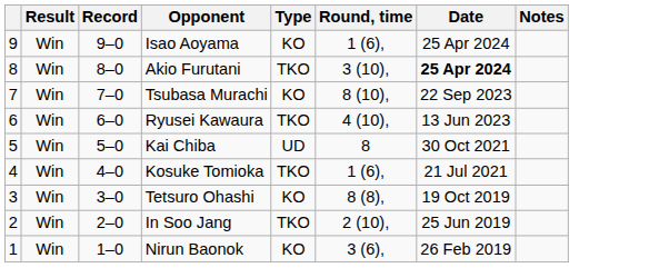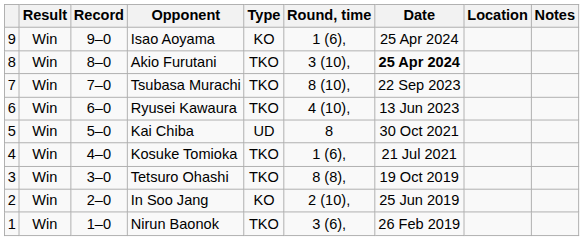+ column: Location
Tsubasa Murachi | Type: KO -> TKO
Tetsuro Ohashi | Type: KO -> TKO
In Soo Jang | Type: TKO -> KO
Nirun Baonok | Type: KO -> TKO
